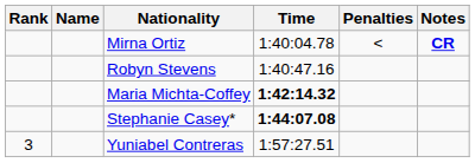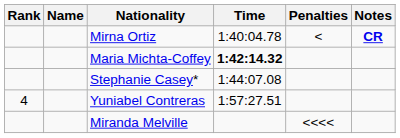- row: Robyn Stevens | 1:40:47.16
Stephanie Casey* | Time: bold -> normal
Yuniabel Contreras | Rank: 3 -> 4
+ row: Miranda Melville | <<<<
